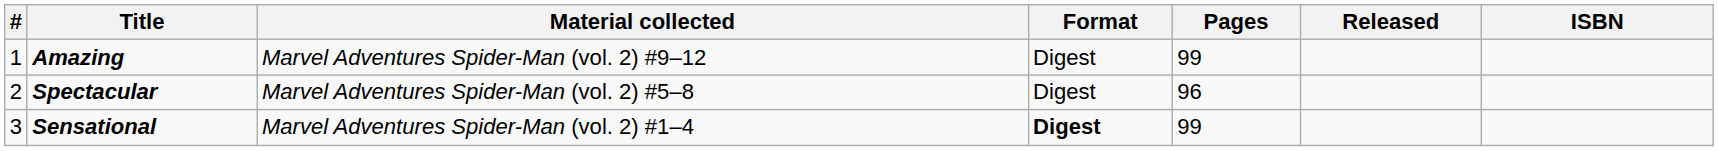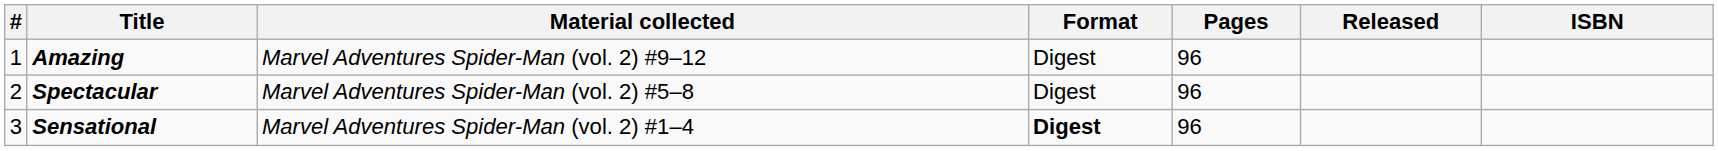Amazing | Pages: 99 -> 96
Sensational | Pages: 99 -> 96
